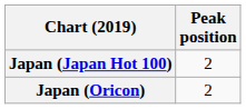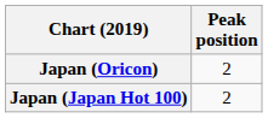rows swapped: Japan (Japan Hot 100) <-> Japan (Oricon)
